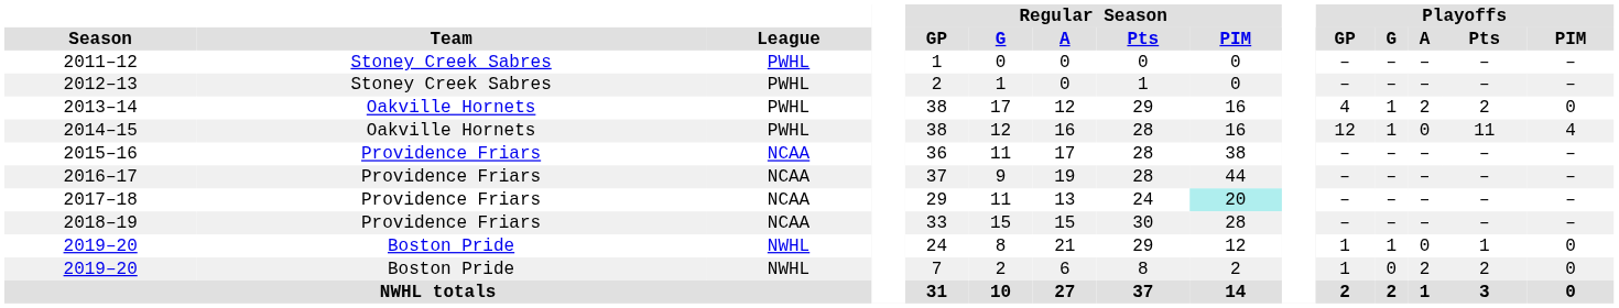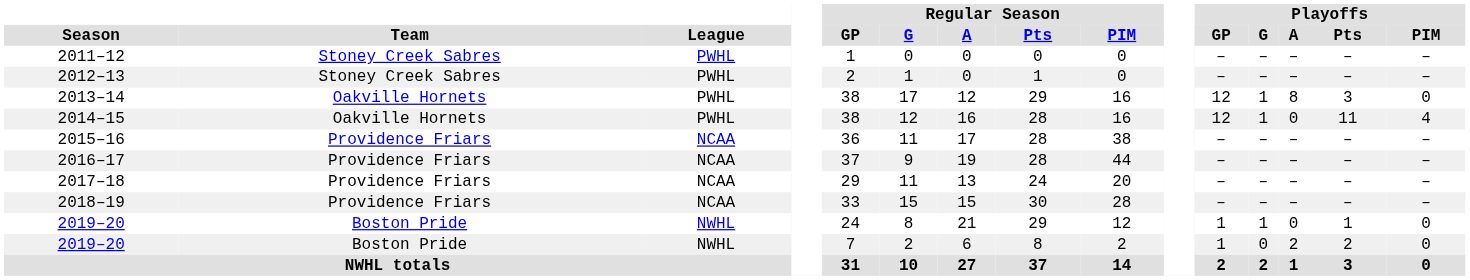2013–14 | Playoffs / GP: 4 -> 12
2013–14 | Playoffs / A: 2 -> 8
2013–14 | Playoffs / Pts: 2 -> 3
2017–18 | Regular Season / PIM: paleturquoise background -> no background
